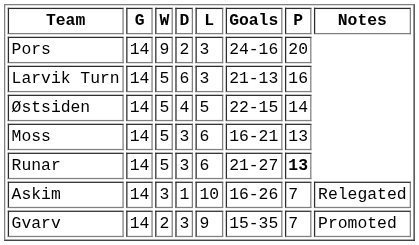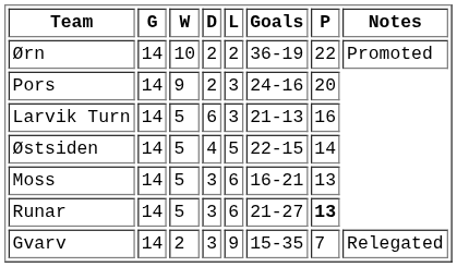+ row: Ørn | 14 | 10 | 2 | 2 | 36-19 | 22 | Promoted
- row: Askim | 14 | 3 | 1 | 10 | 16-26 | 7 | Relegated
Gvarv | Notes: Promoted -> Relegated
